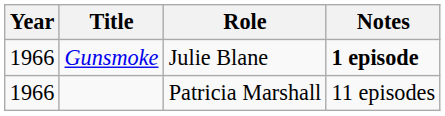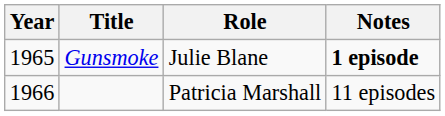Gunsmoke | Year: 1966 -> 1965
